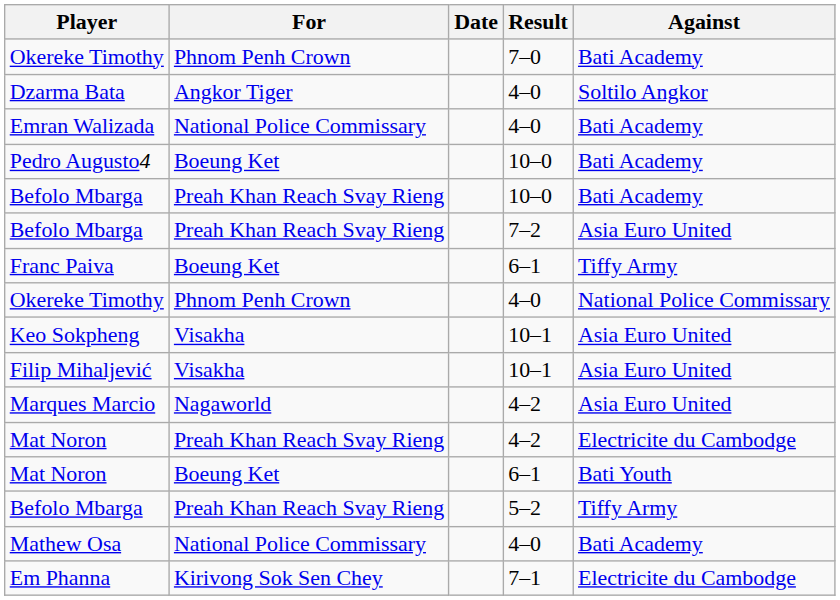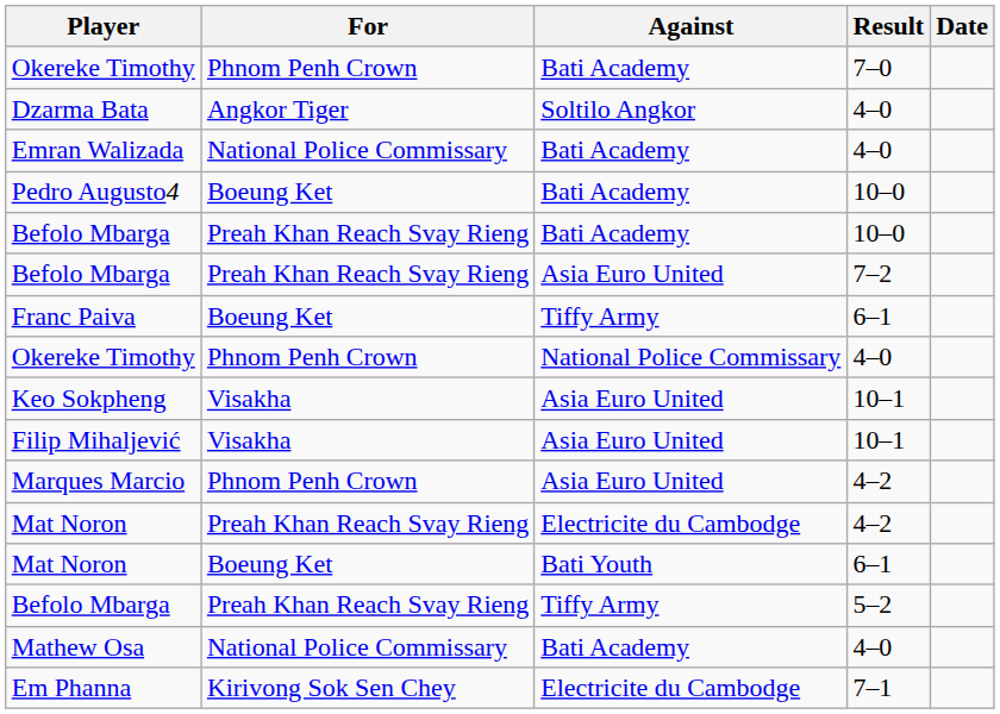columns swapped: Against <-> Date
Marques Marcio | For: Nagaworld -> Phnom Penh Crown
